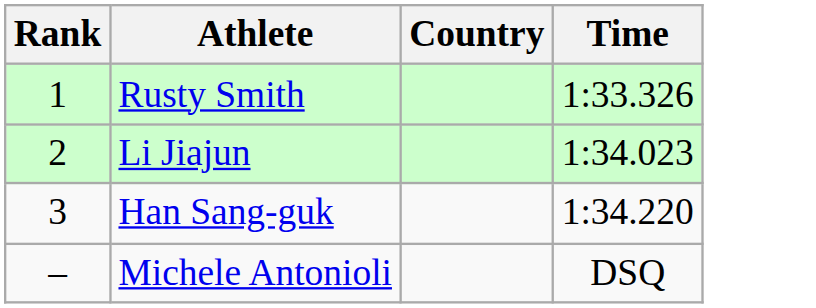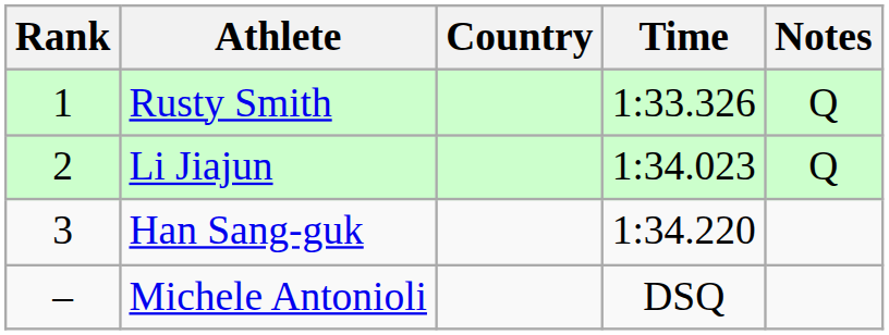+ column: Notes | Q | Q
